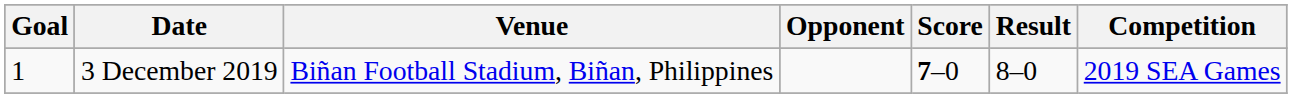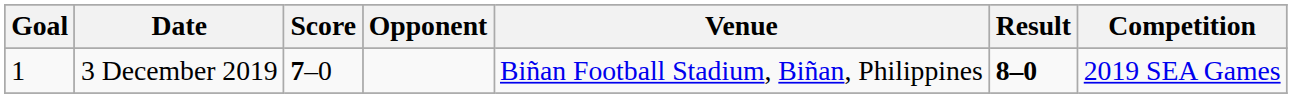columns swapped: Venue <-> Score
3 December 2019 | Result: normal -> bold
